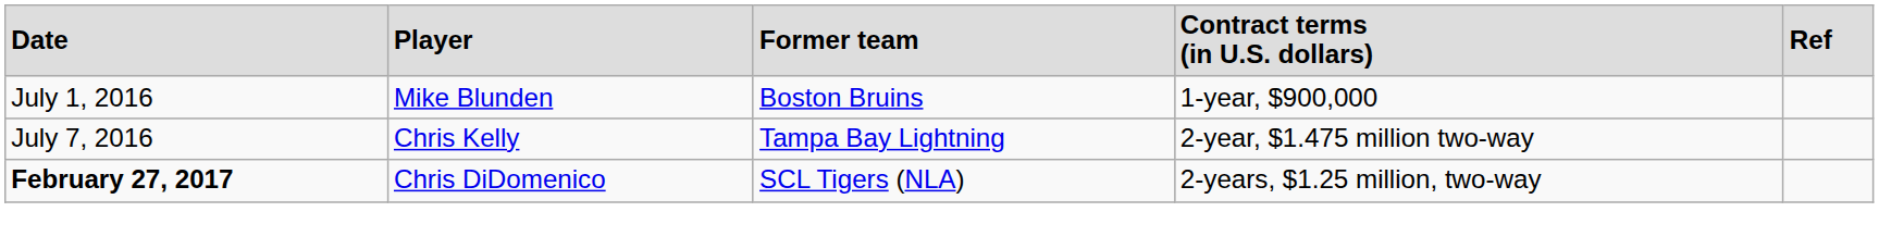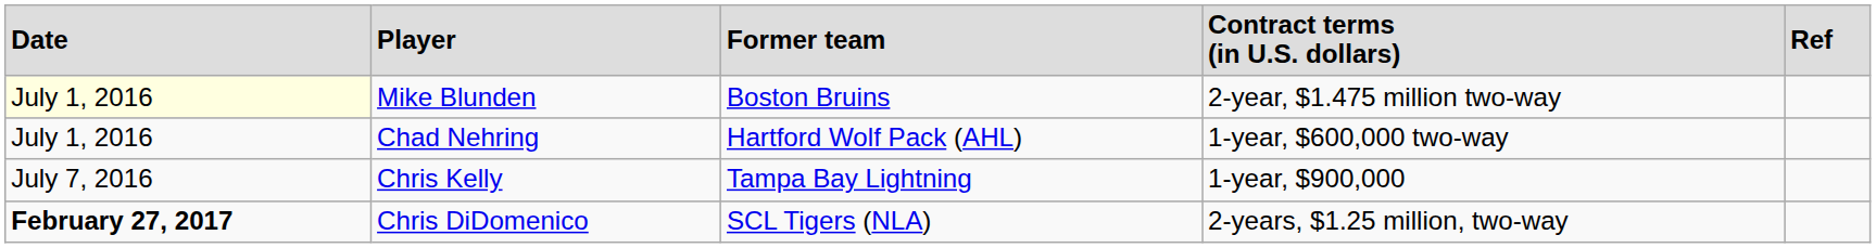Mike Blunden | column 1: no background -> lightyellow background
Mike Blunden | column 4: 1-year, $900,000 -> 2-year, $1.475 million two-way
+ row: July 1, 2016 | Chad Nehring | Hartford Wolf Pack (AHL) | 1-year, $600,000 two-way
Chris Kelly | column 4: 2-year, $1.475 million two-way -> 1-year, $900,000
